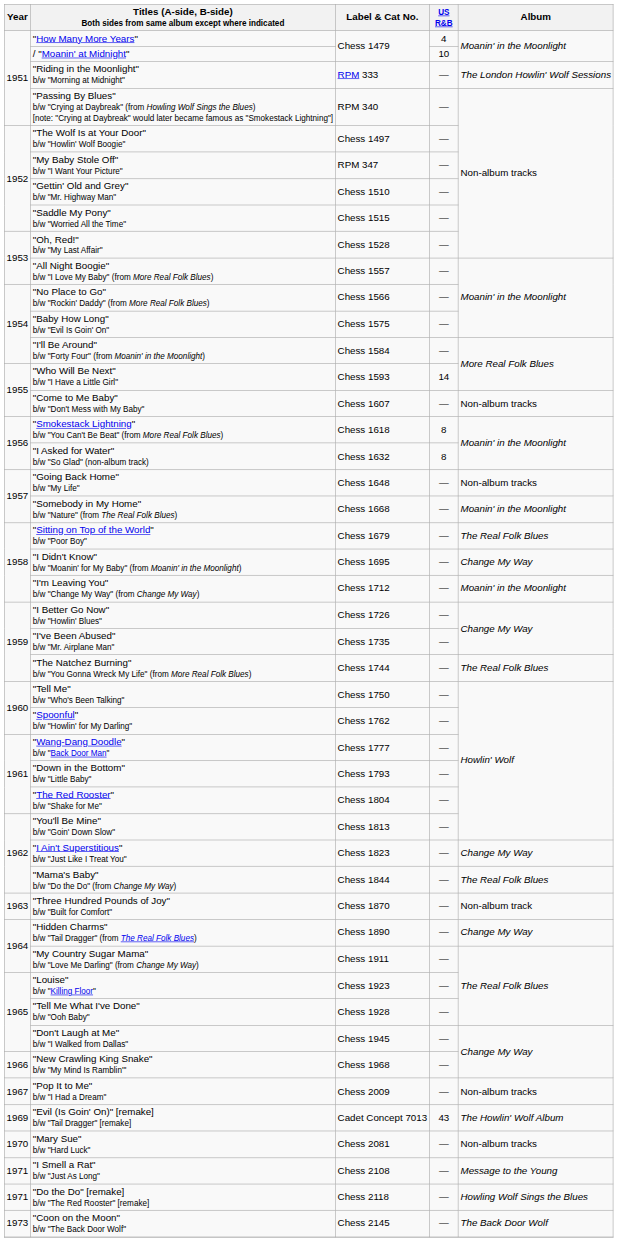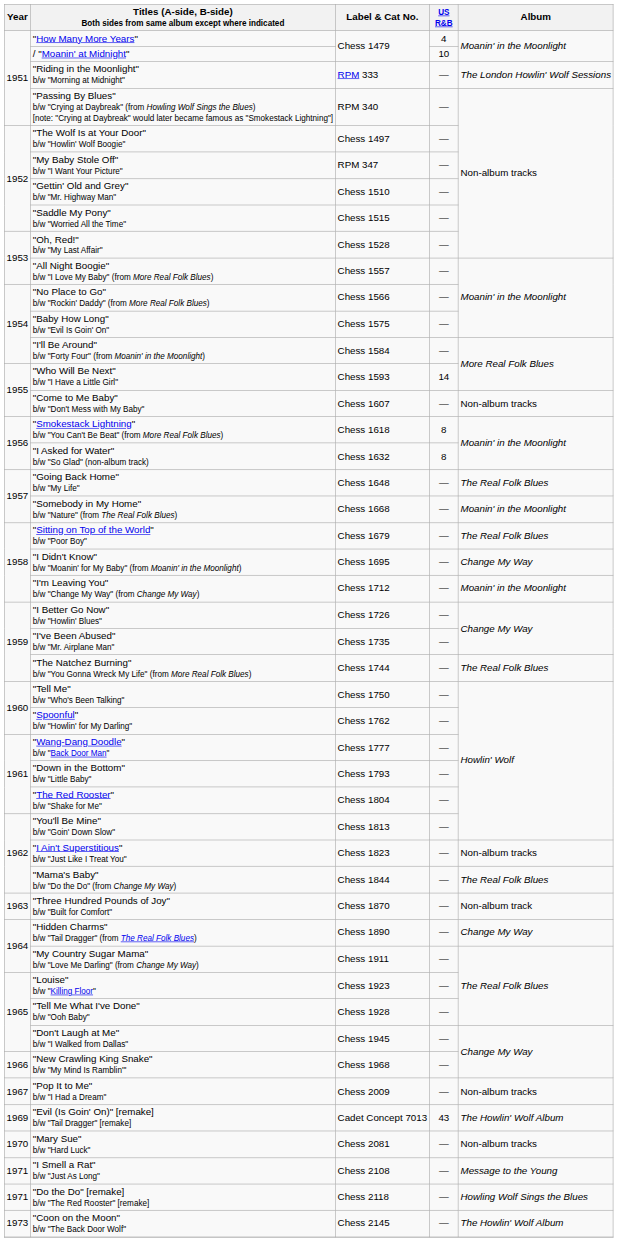"Going Back Home" b/w "My Life" | Album: Non-album tracks -> The Real Folk Blues
"I Ain't Superstitious" b/w "Just Like I Treat You" | Album: Change My Way -> Non-album tracks
"Coon on the Moon" b/w "The Back Door Wolf" | Album: The Back Door Wolf -> The Howlin' Wolf Album
